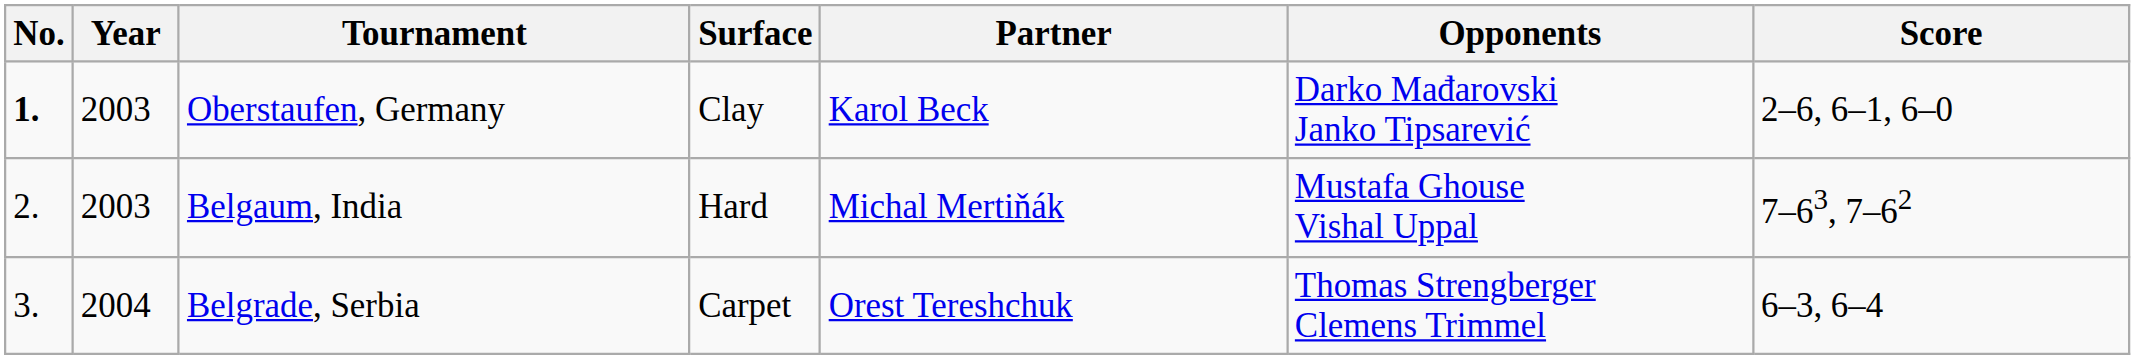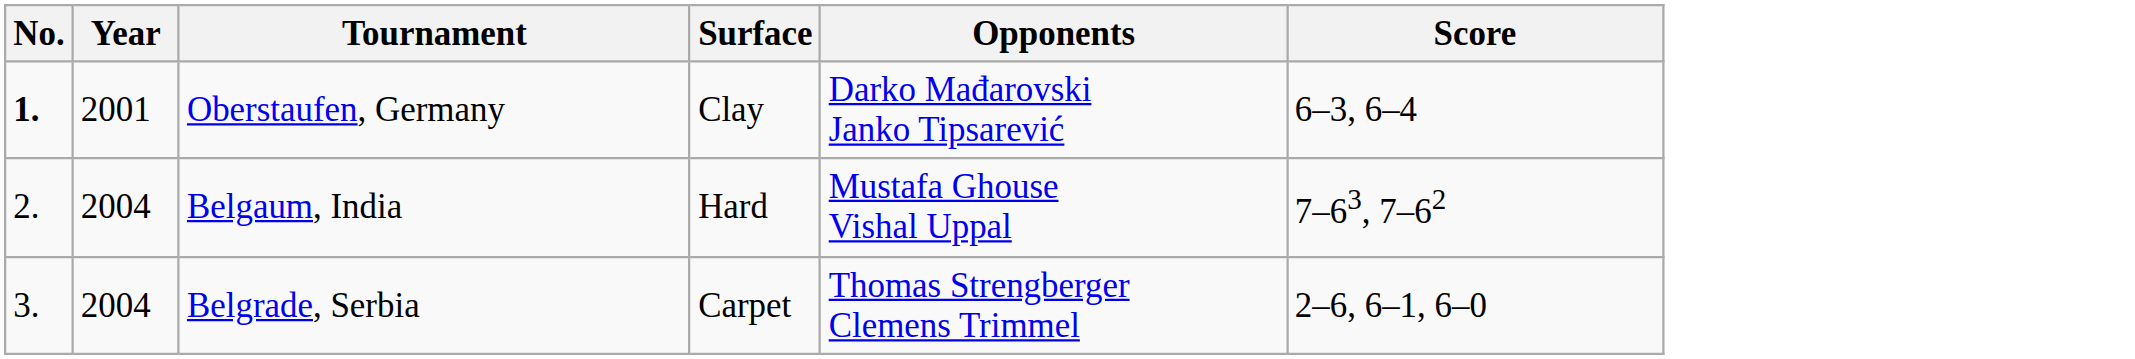- column: Partner | Karol Beck | Michal Mertiňák | Orest Tereshchuk
Oberstaufen, Germany | Year: 2003 -> 2001
Oberstaufen, Germany | Score: 2–6, 6–1, 6–0 -> 6–3, 6–4
Belgaum, India | Year: 2003 -> 2004
Belgrade, Serbia | Score: 6–3, 6–4 -> 2–6, 6–1, 6–0
